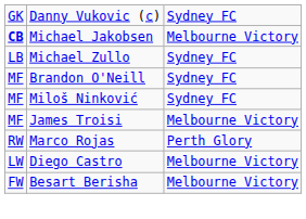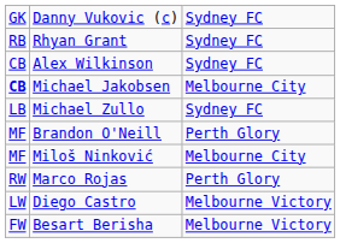+ row: RB | Rhyan Grant | Sydney FC
+ row: CB | Alex Wilkinson | Sydney FC
Michael Jakobsen | column 3: Melbourne Victory -> Melbourne City
Brandon O'Neill | column 3: Sydney FC -> Perth Glory
Miloš Ninković | column 3: Sydney FC -> Melbourne City
- row: MF | James Troisi | Melbourne Victory
